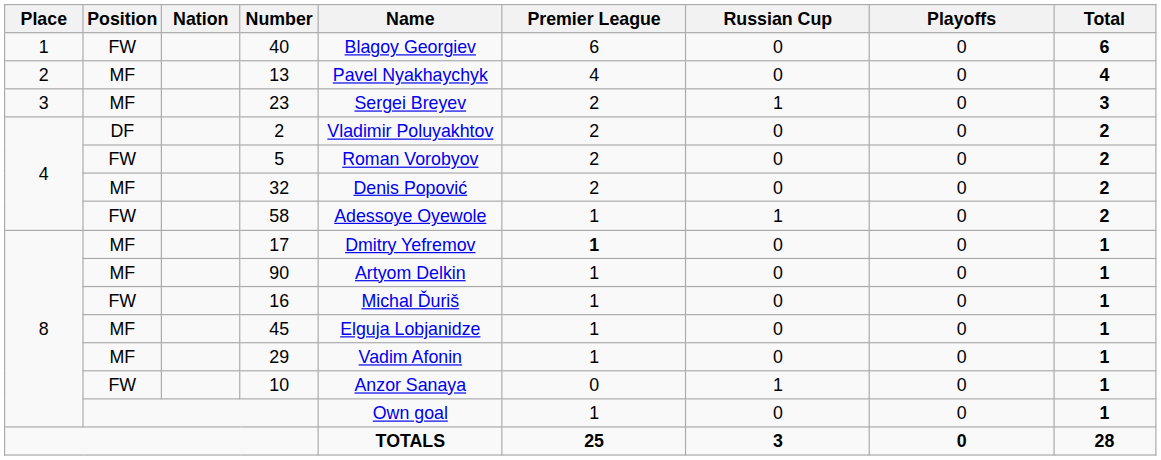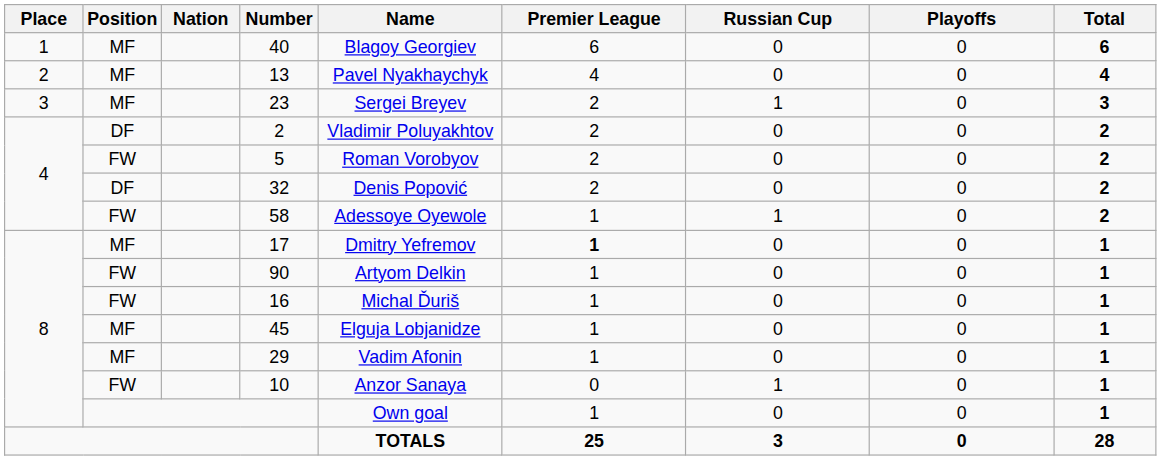40 | Position: FW -> MF
32 | Position: MF -> DF
90 | Position: MF -> FW
